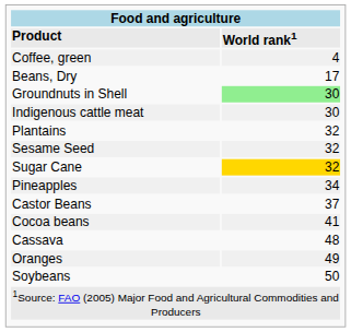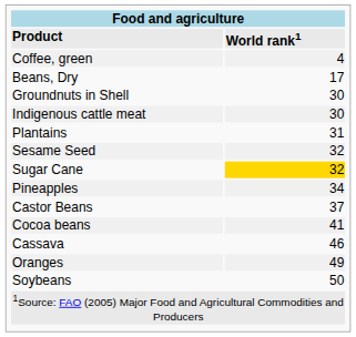Groundnuts in Shell | World rank1: lightgreen background -> no background
Plantains | World rank1: 32 -> 31
Cassava | World rank1: 48 -> 46
